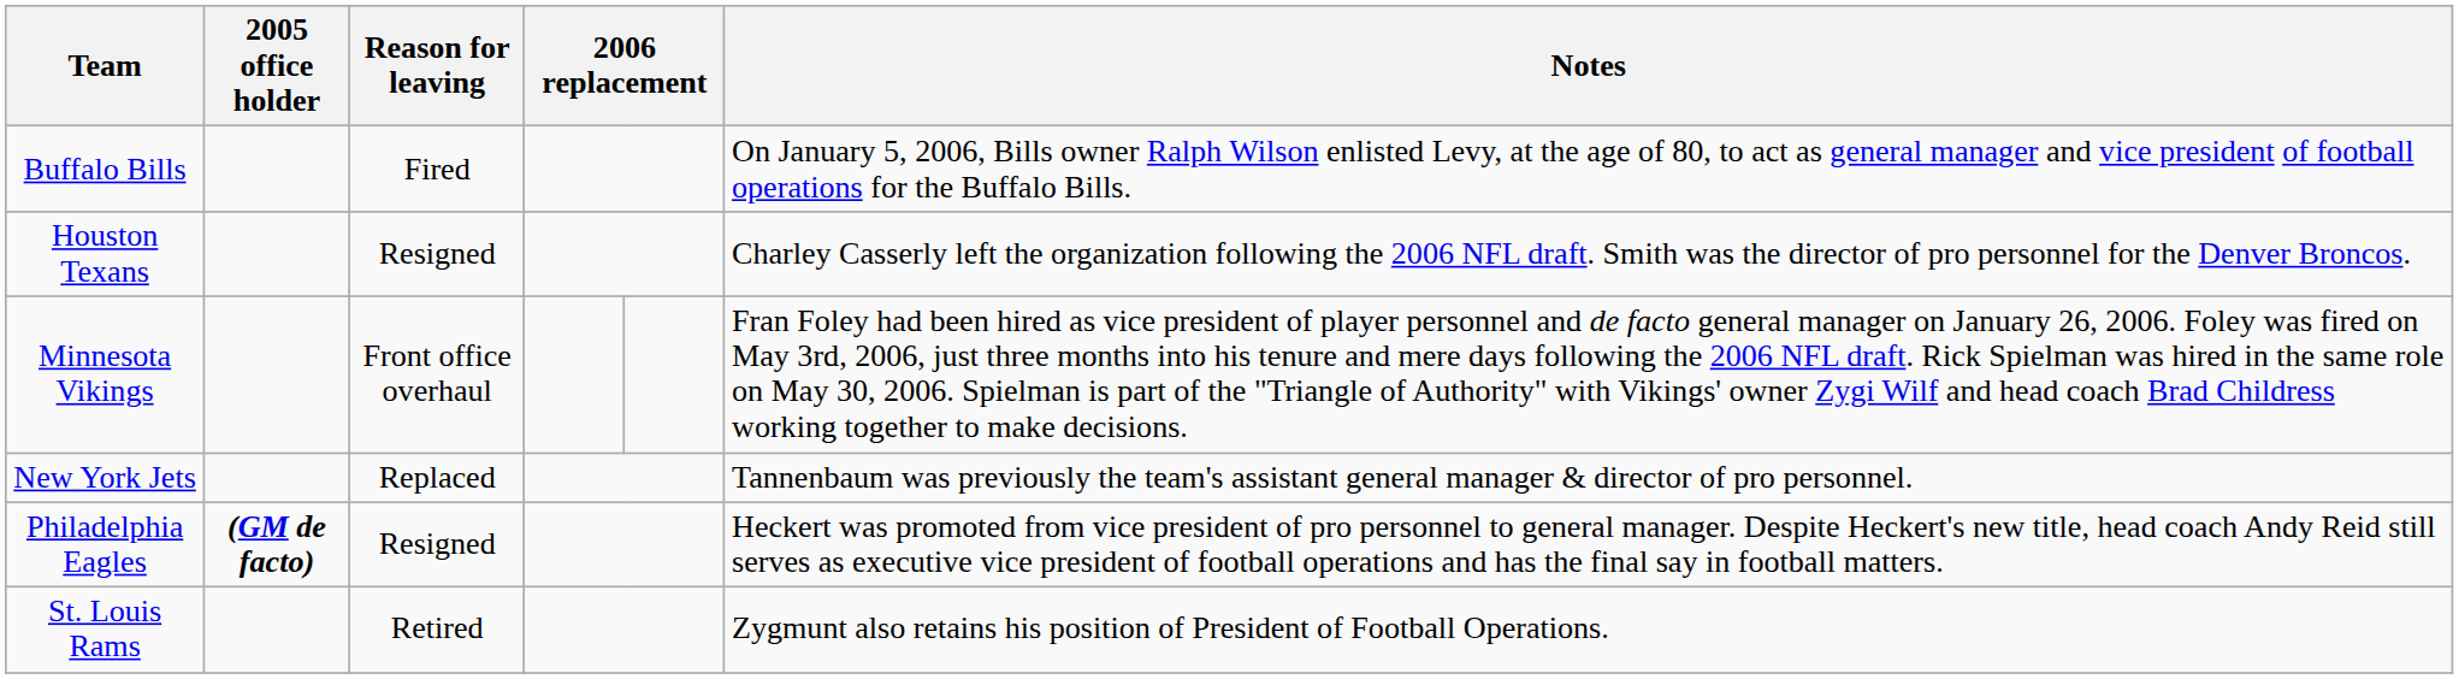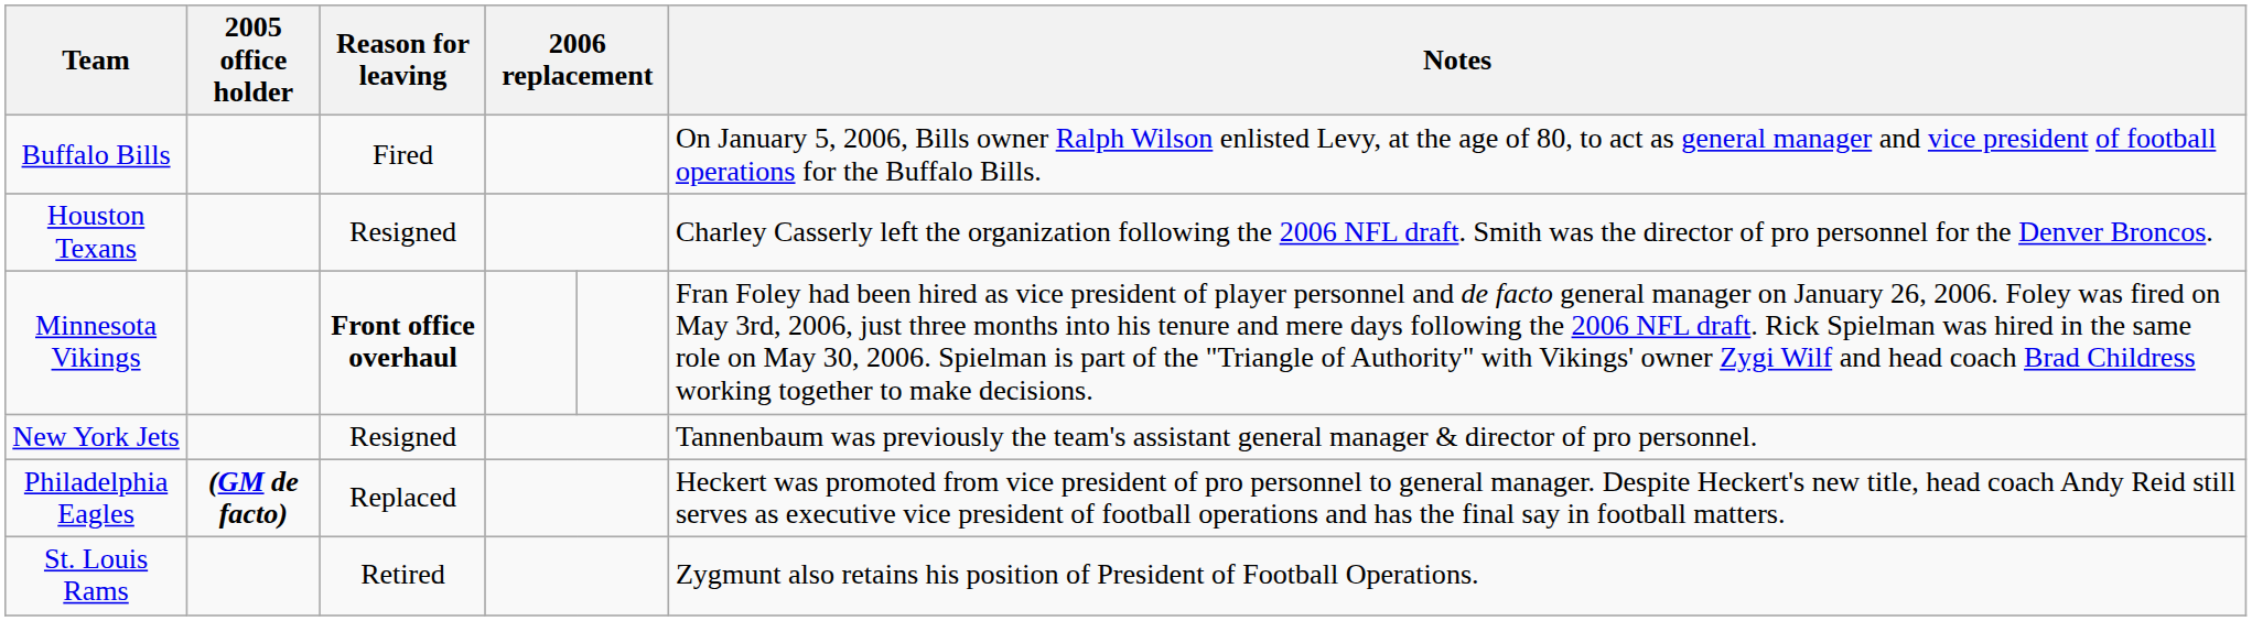Minnesota Vikings | Reason for leaving: normal -> bold
New York Jets | Reason for leaving: Replaced -> Resigned
Philadelphia Eagles | Reason for leaving: Resigned -> Replaced
